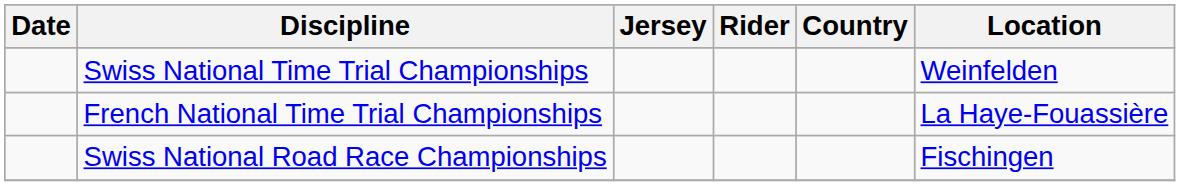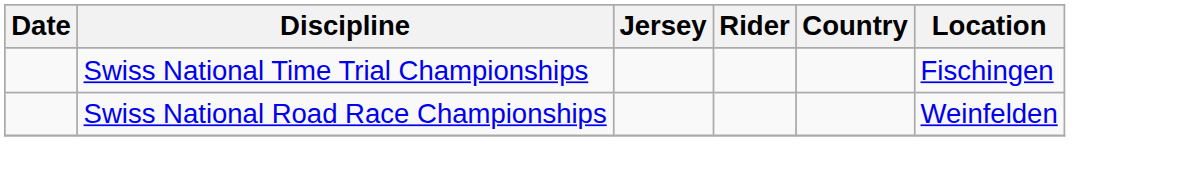Swiss National Time Trial Championships | Location: Weinfelden -> Fischingen
- row: French National Time Trial Championships | La Haye-Fouassière
Swiss National Road Race Championships | Location: Fischingen -> Weinfelden
